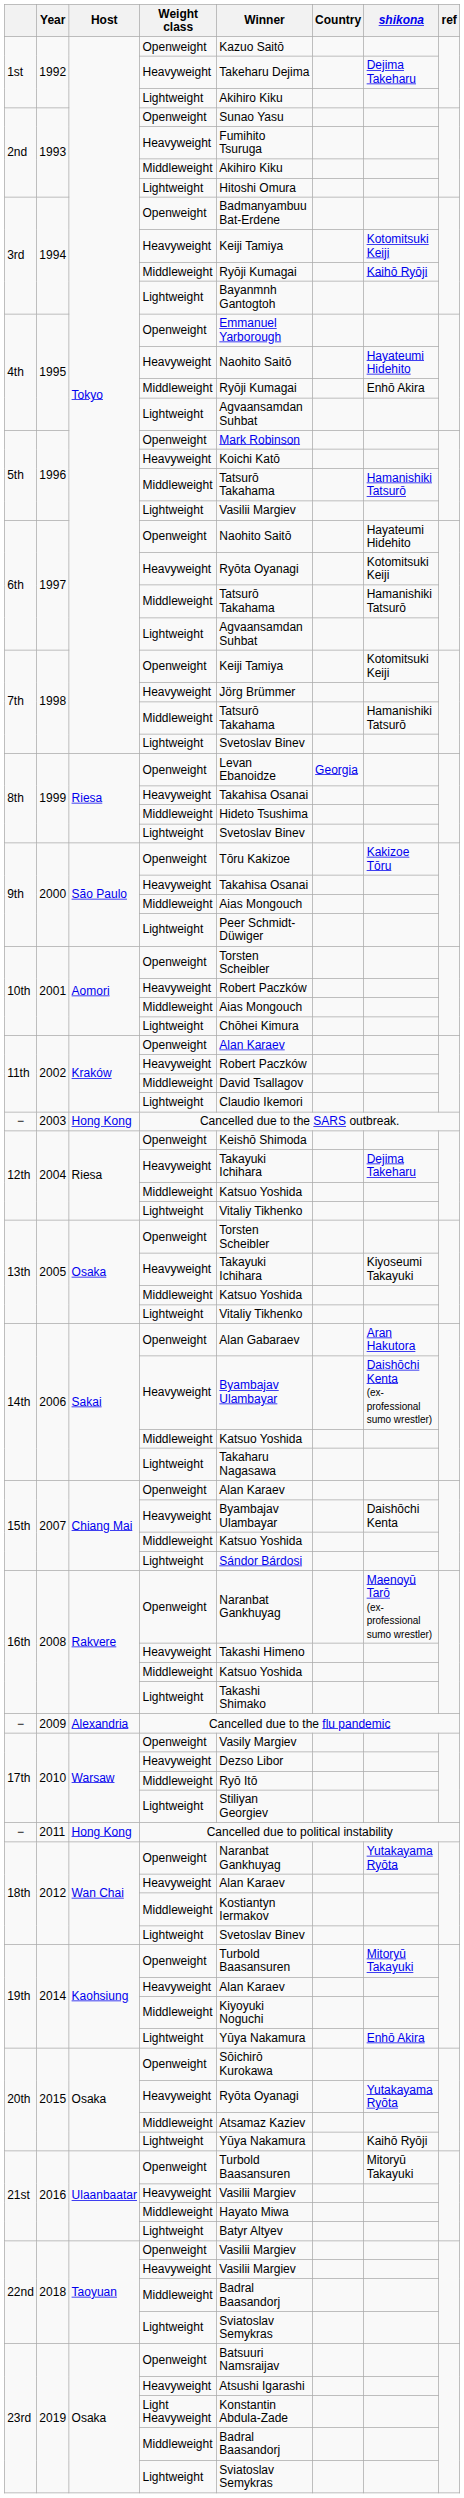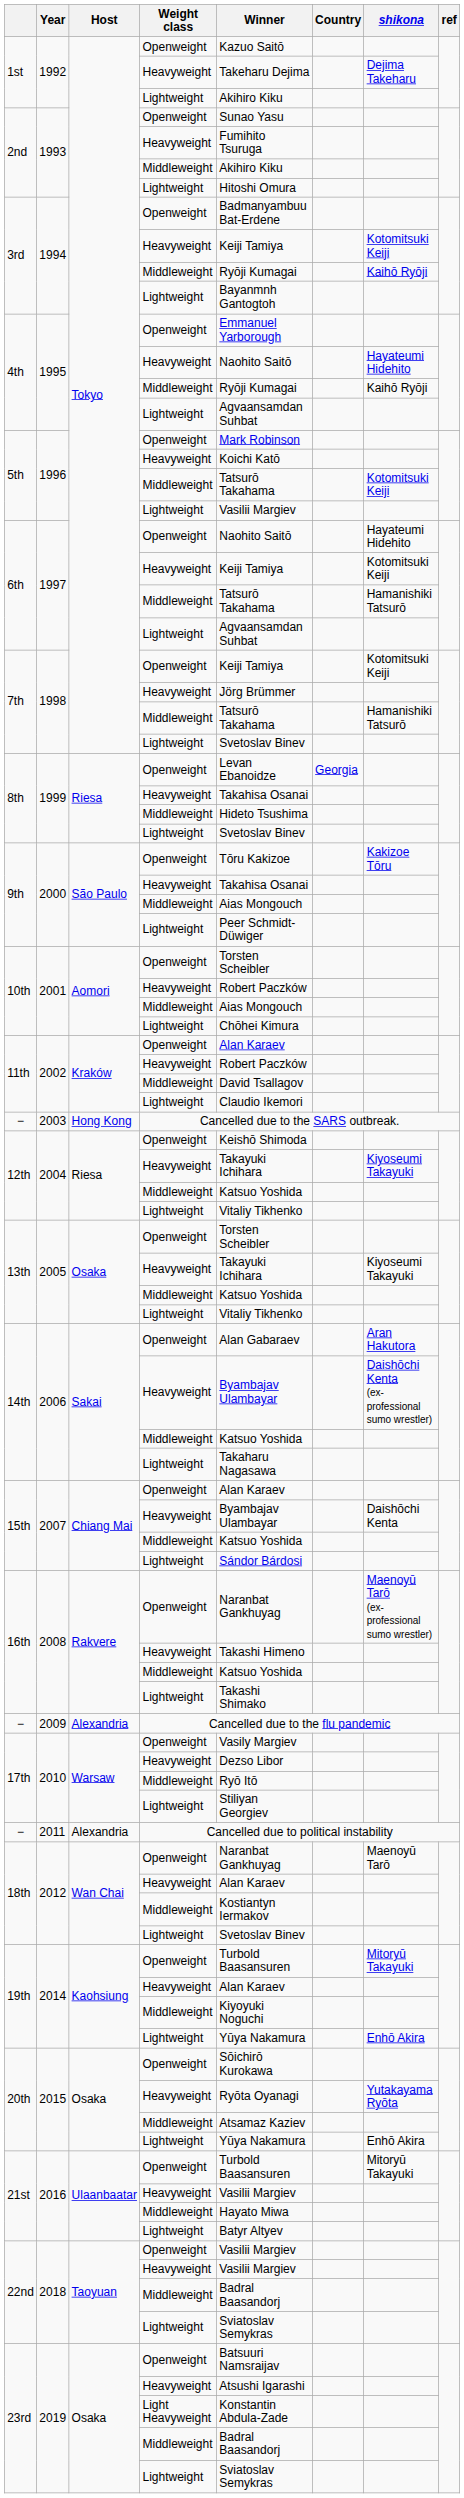1995 / Middleweight | shikona: Enhō Akira -> Kaihō Ryōji
1996 / Middleweight | shikona: Hamanishiki Tatsurō -> Kotomitsuki Keiji
1997 / Heavyweight | Winner: Ryōta Oyanagi -> Keiji Tamiya
2004 / Heavyweight | shikona: Dejima Takeharu -> Kiyoseumi Takayuki
2011 | Host: Hong Kong -> Alexandria
2012 / Openweight | shikona: Yutakayama Ryōta -> Maenoyū Tarō
2015 / Lightweight | shikona: Kaihō Ryōji -> Enhō Akira
